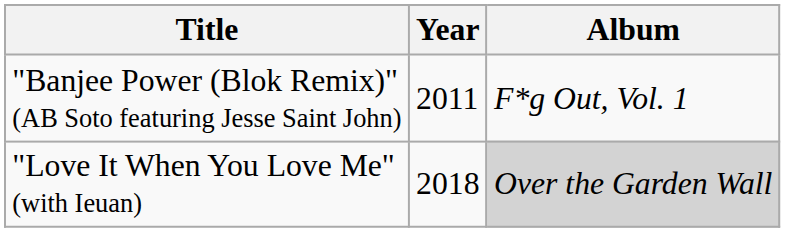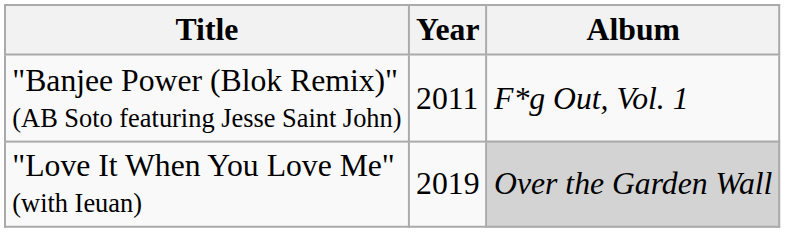"Love It When You Love Me" (with Ieuan) | Year: 2018 -> 2019
